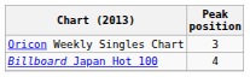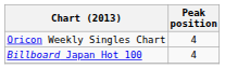Oricon Weekly Singles Chart | Peak position: 3 -> 4
